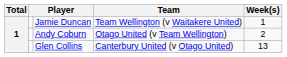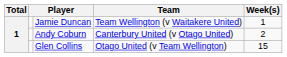Andy Coburn | Team: Otago United (v Team Wellington) -> Canterbury United (v Otago United)
Glen Collins | Team: Canterbury United (v Otago United) -> Otago United (v Team Wellington)
Glen Collins | Week(s): 13 -> 15
